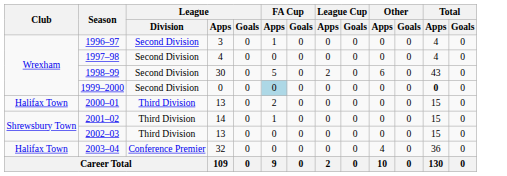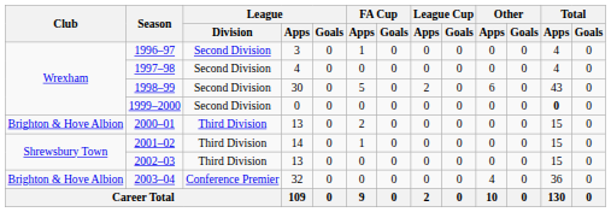1999–2000 | FA Cup / Apps: lightblue background -> no background
2000–01 | Club: Halifax Town -> Brighton & Hove Albion
2003–04 | Club: Halifax Town -> Brighton & Hove Albion
